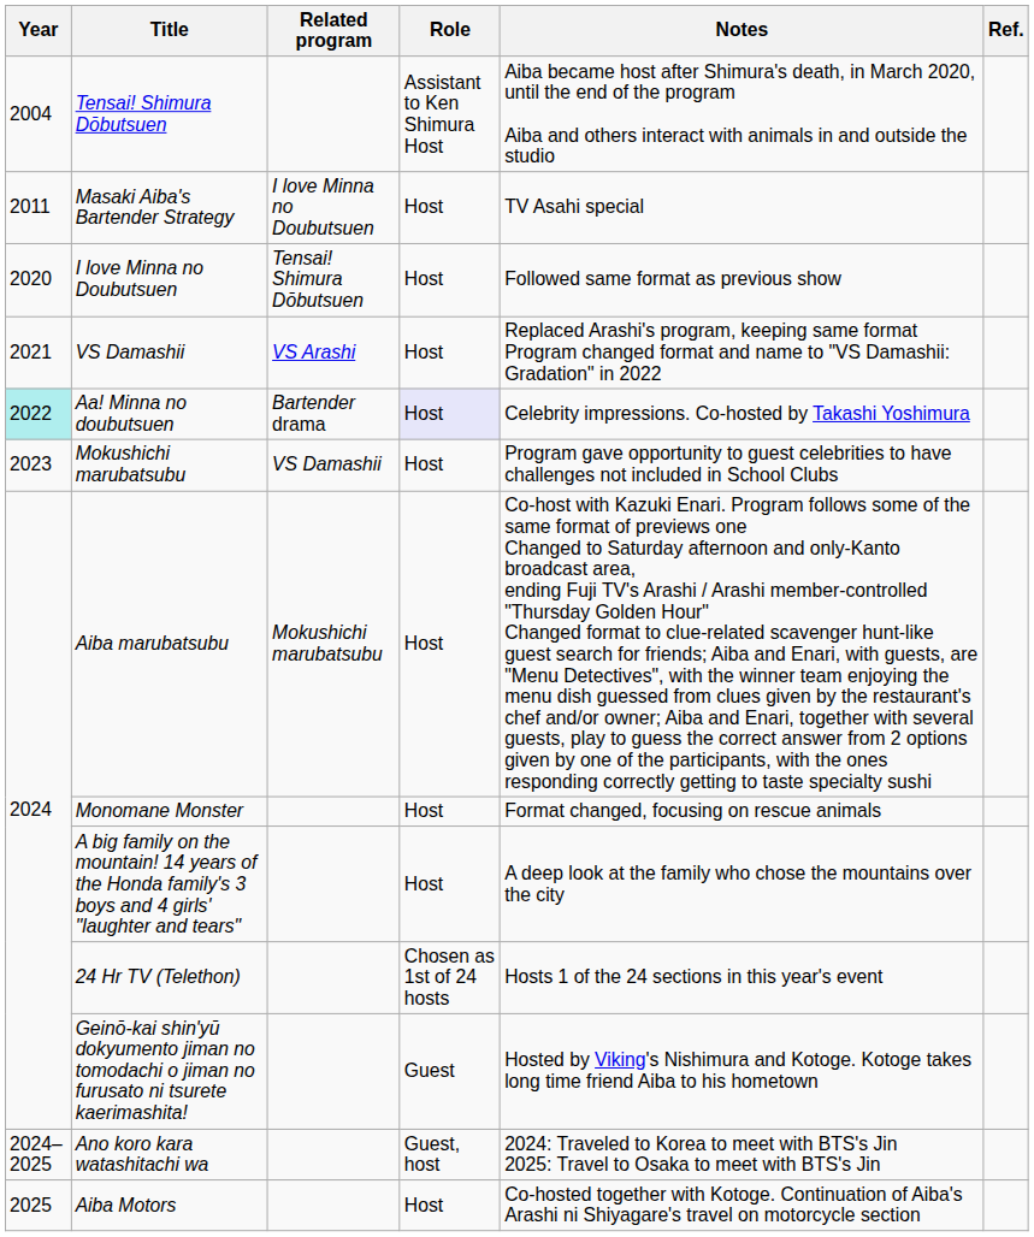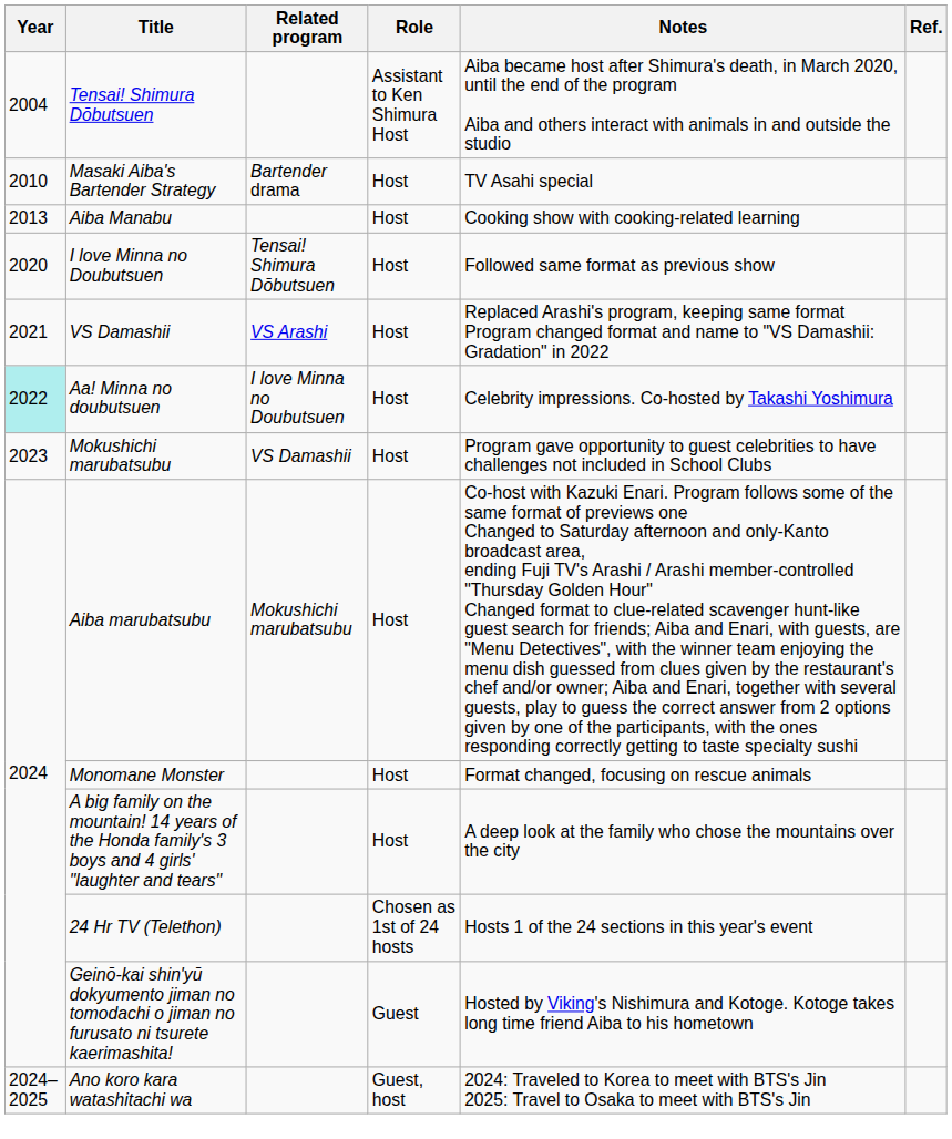Masaki Aiba's Bartender Strategy | Year: 2011 -> 2010
Masaki Aiba's Bartender Strategy | Related program: I love Minna no Doubutsuen -> Bartender drama
+ row: 2013 | Aiba Manabu | Host | Cooking show with cooking-related learning
Aa! Minna no doubutsuen | Related program: Bartender drama -> I love Minna no Doubutsuen
Aa! Minna no doubutsuen | Role: lavender background -> no background
- row: 2025 | Aiba Motors | Host | Co-hosted together with Kotoge. Continuation of Aiba's Arashi ni Shiyagare's travel on motorcycle section
